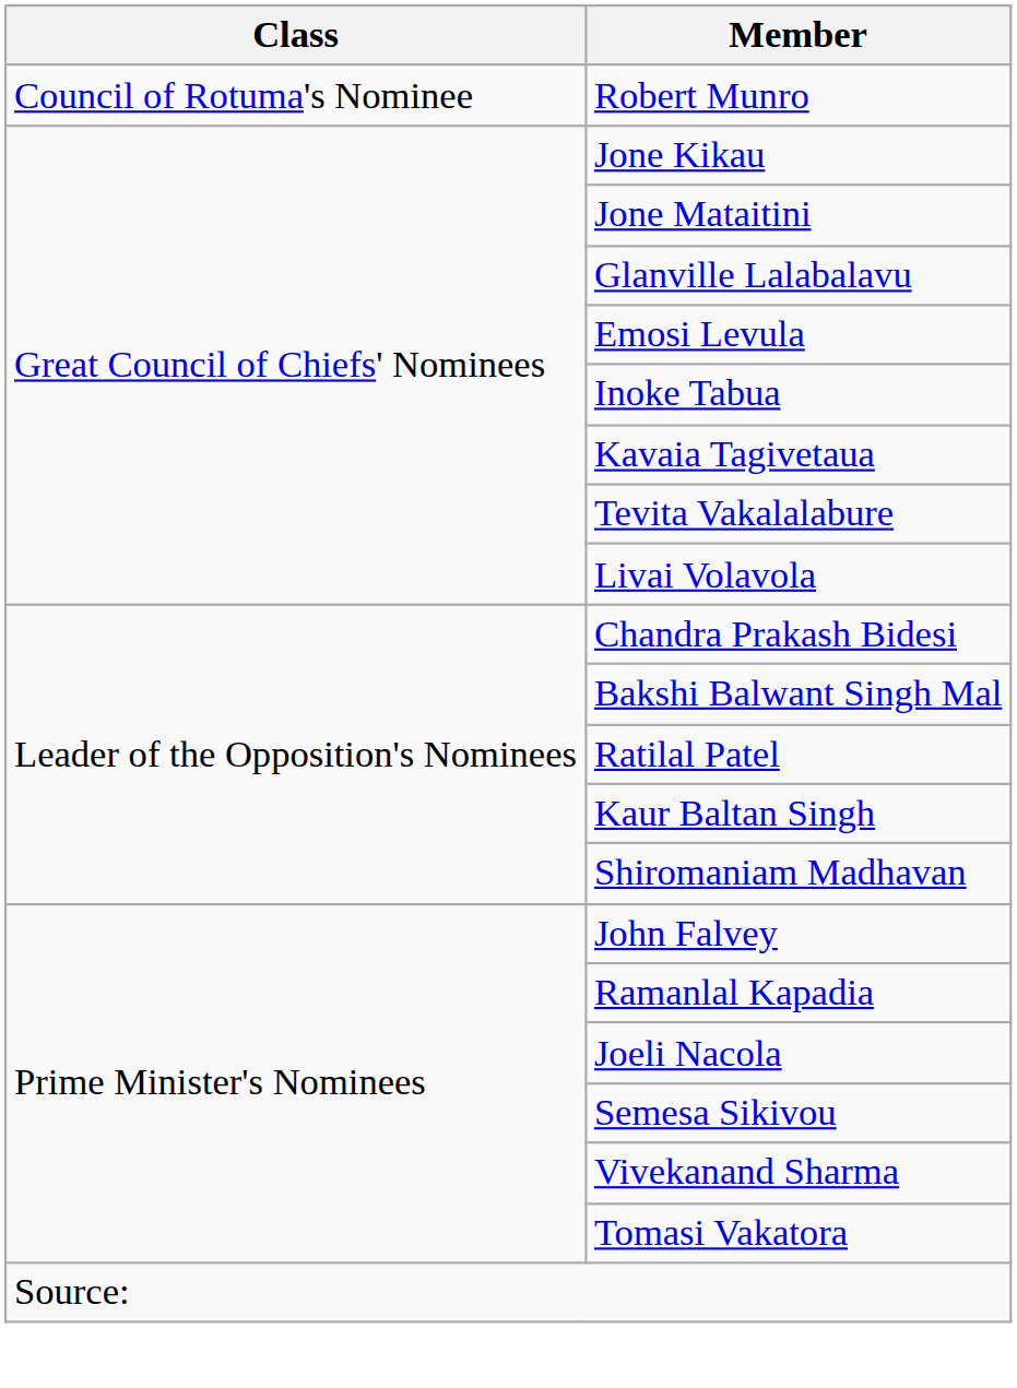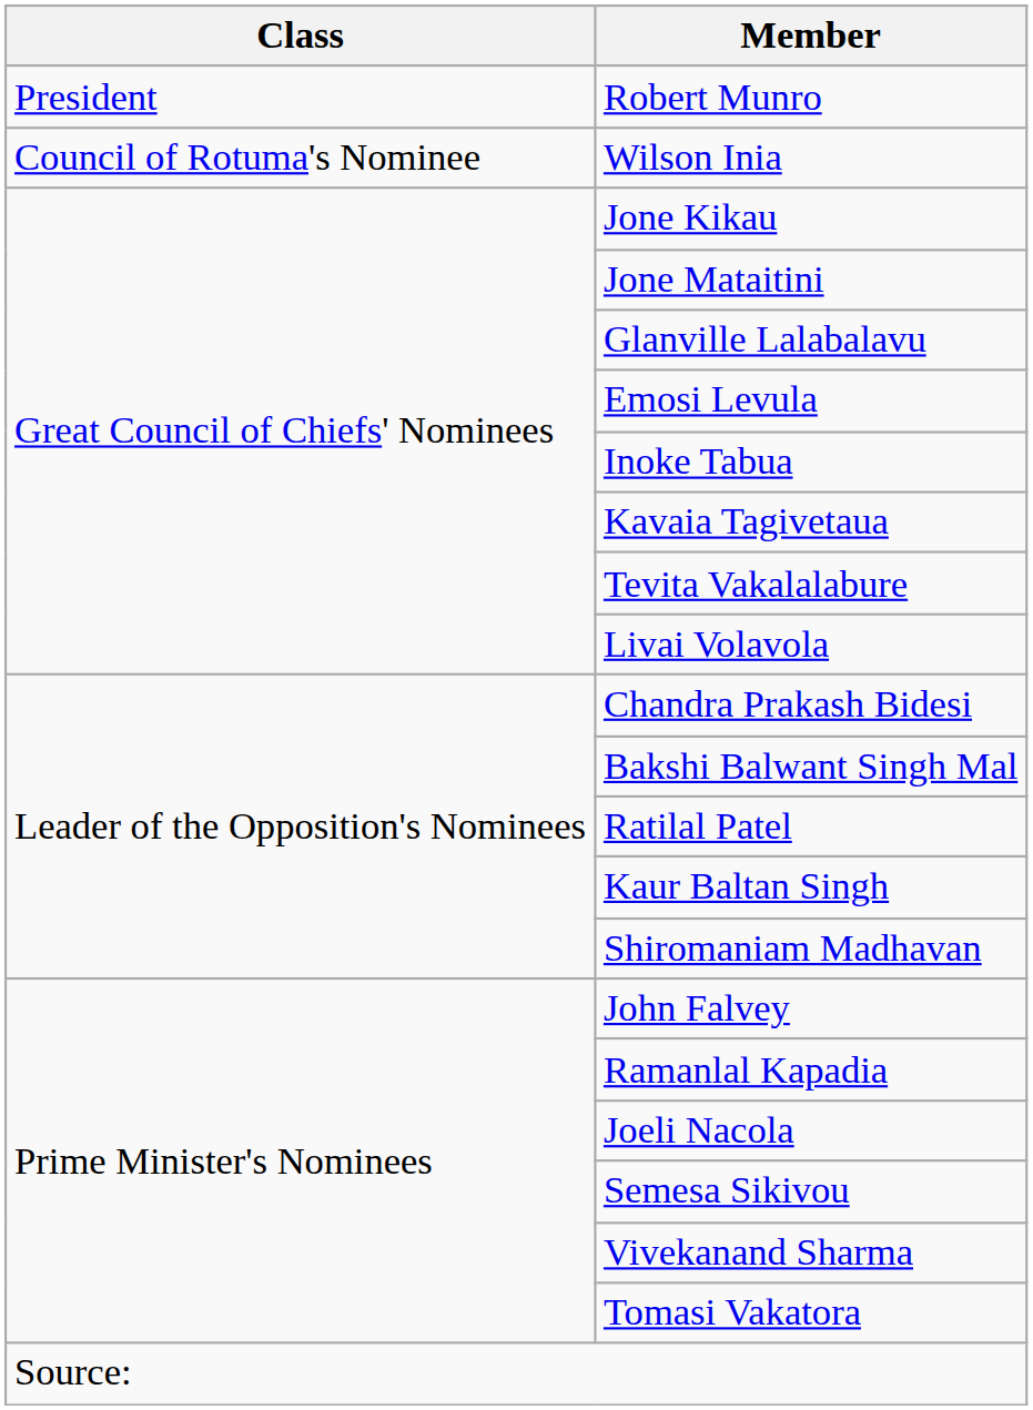Robert Munro | Class: Council of Rotuma's Nominee -> President
+ row: Council of Rotuma's Nominee | Wilson Inia
